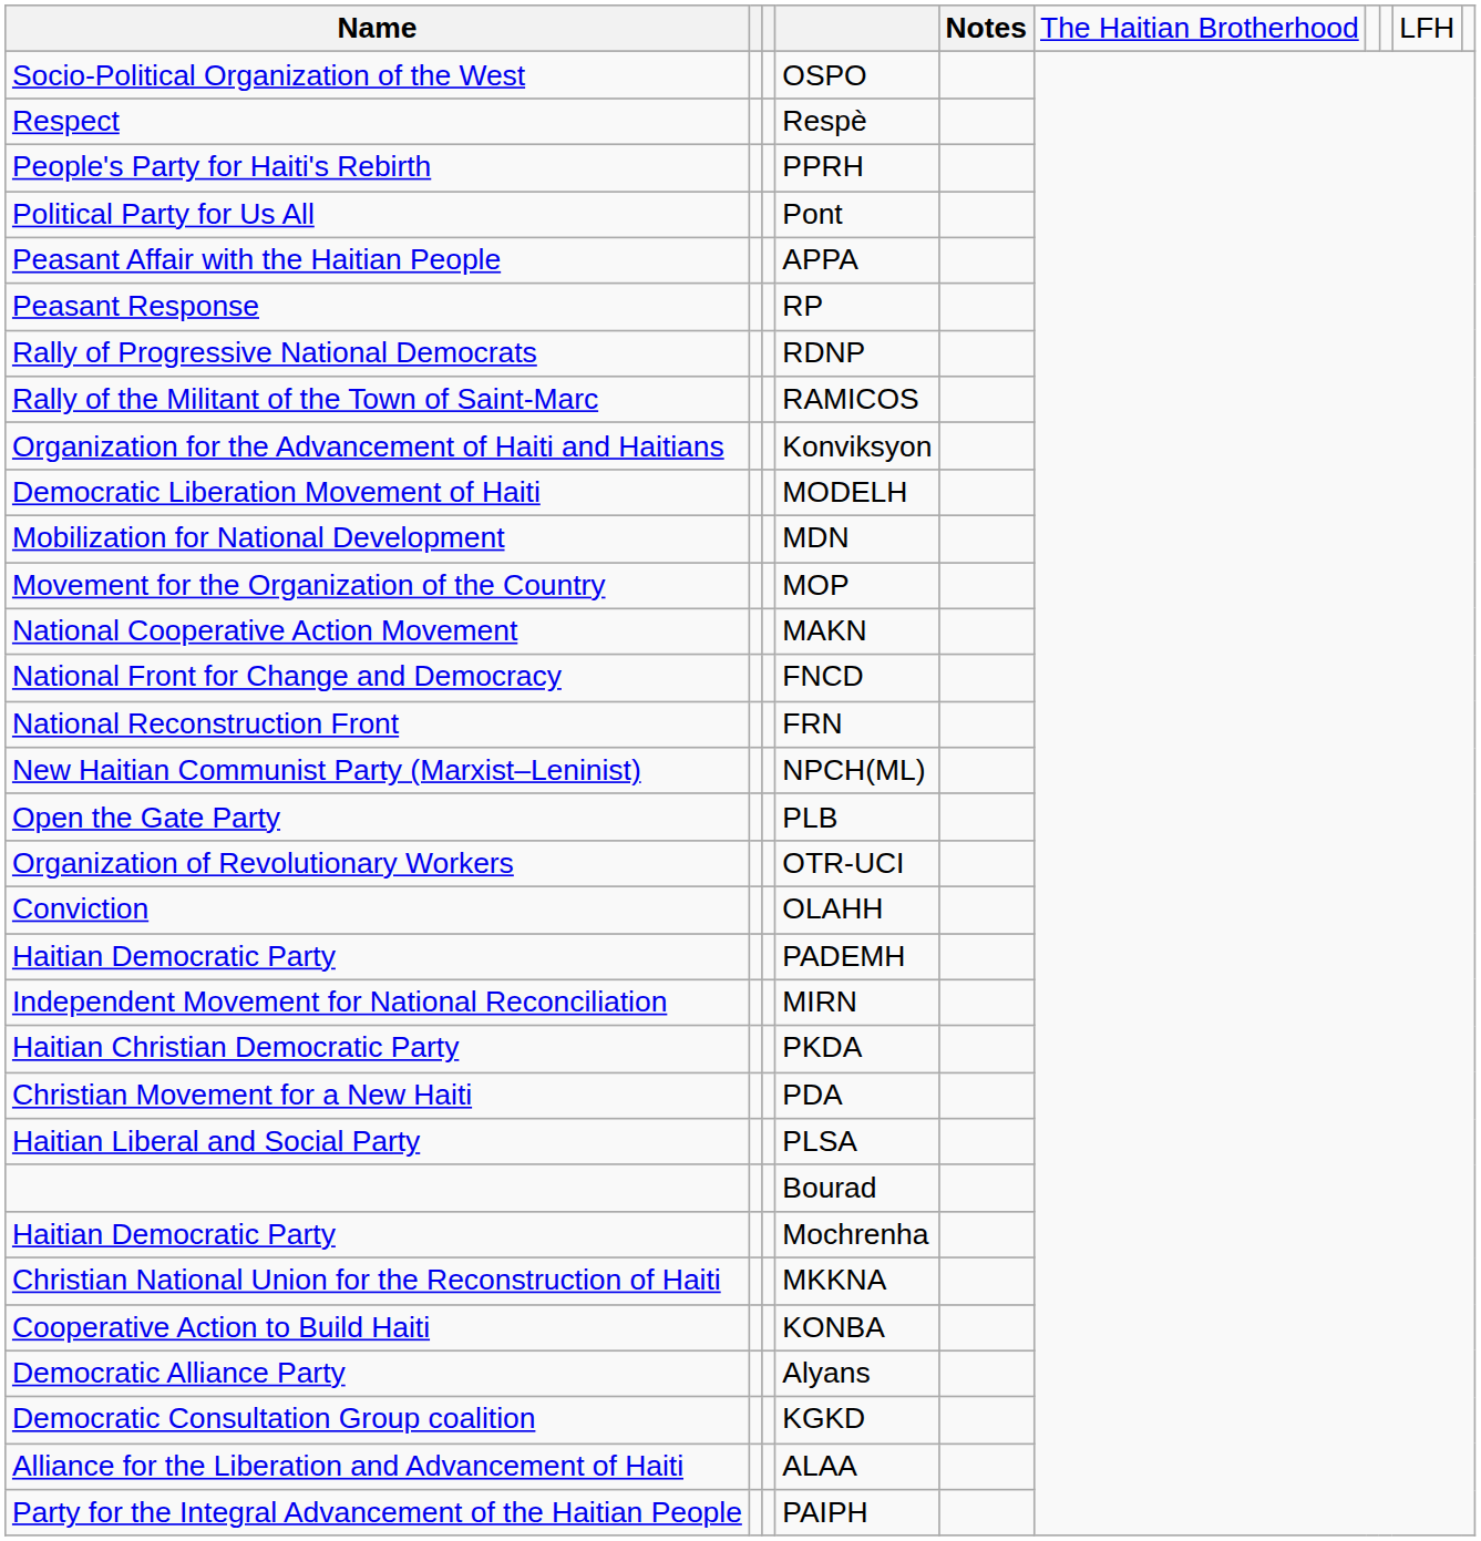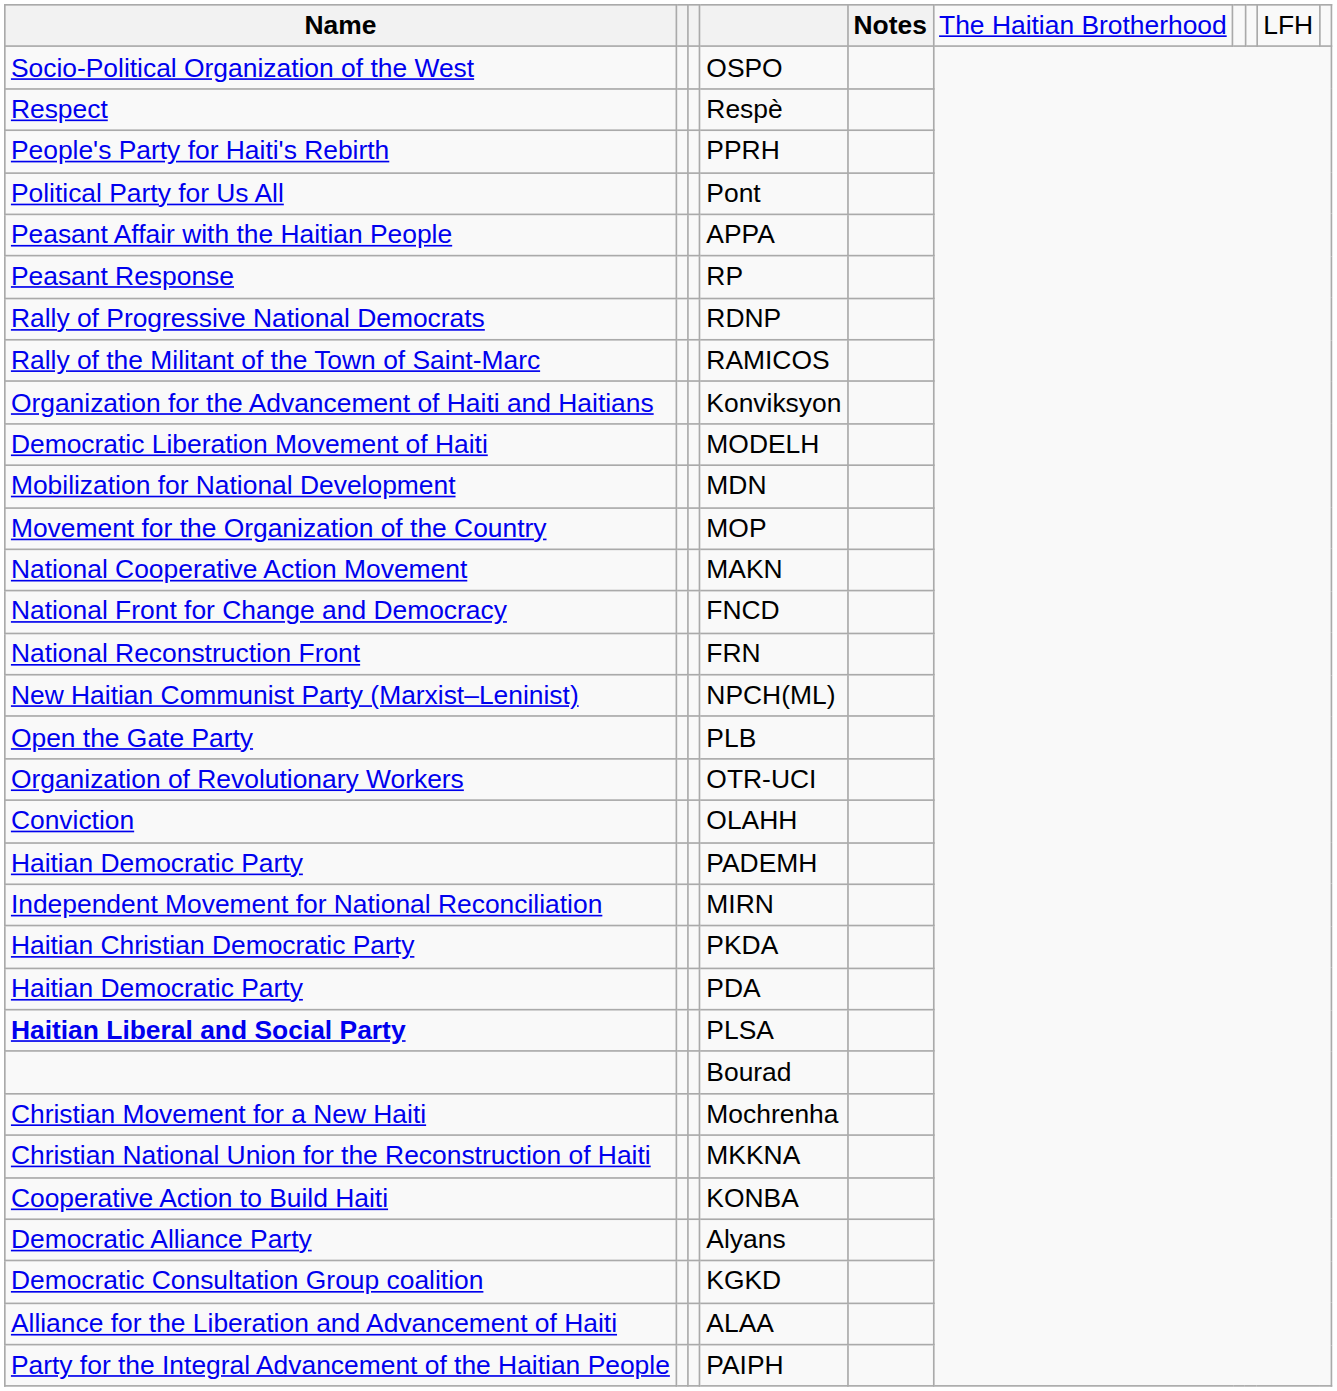PDA | column 1: Christian Movement for a New Haiti -> Haitian Democratic Party
PLSA | column 1: normal -> bold
Mochrenha | column 1: Haitian Democratic Party -> Christian Movement for a New Haiti
